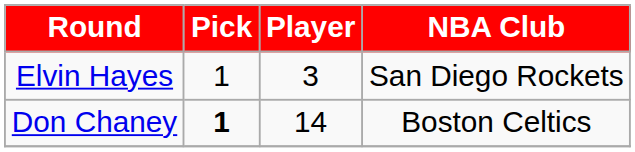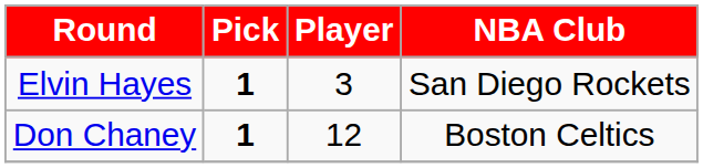Elvin Hayes | Pick: normal -> bold
Don Chaney | Player: 14 -> 12
